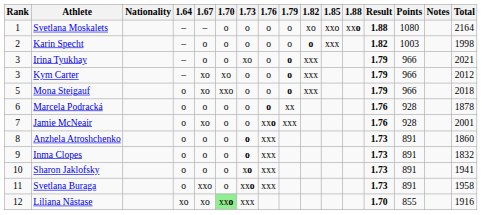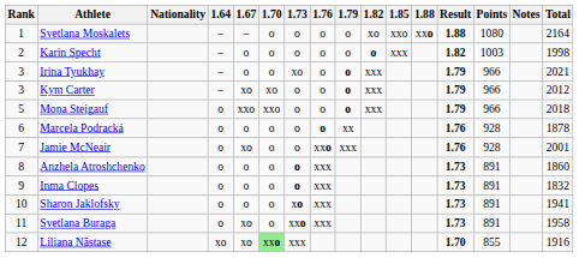Mona Steigauf | 1.67: xo -> xxo
Svetlana Buraga | 1.67: xxo -> xo
